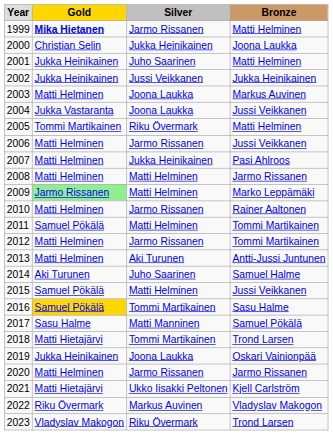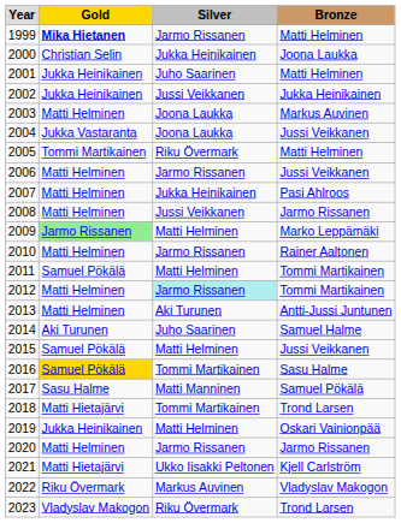2008 | Silver: Matti Helminen -> Jussi Veikkanen
2012 | Silver: no background -> paleturquoise background
2019 | Silver: Joona Laukka -> Matti Helminen
